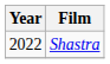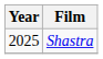Shastra | Year: 2022 -> 2025
